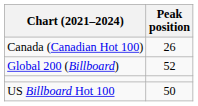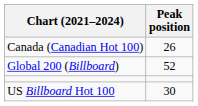US Billboard Hot 100 | Peak position: 50 -> 30
